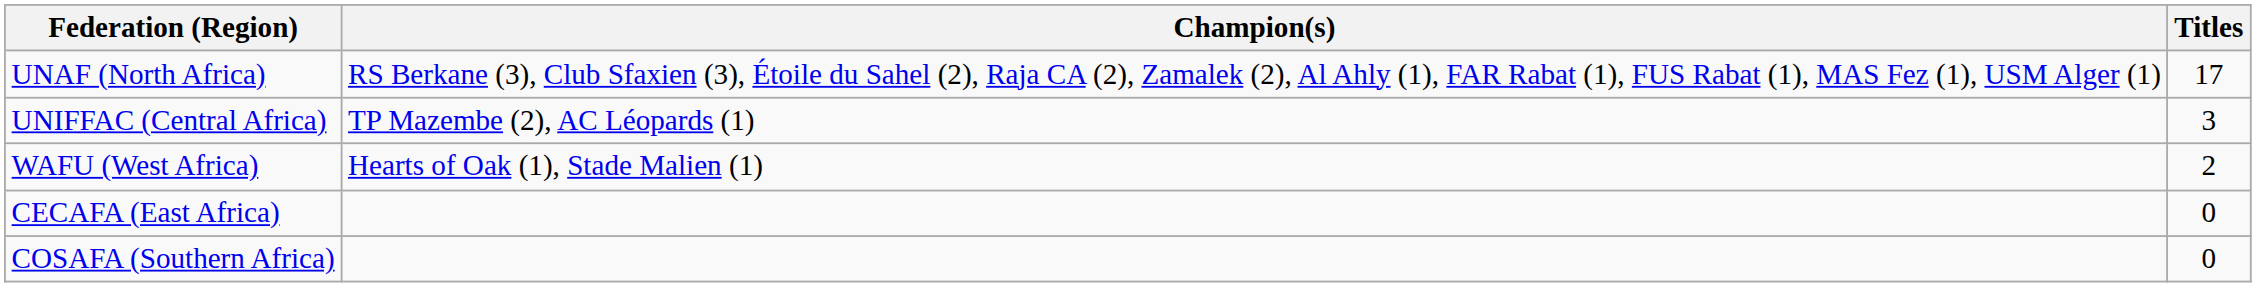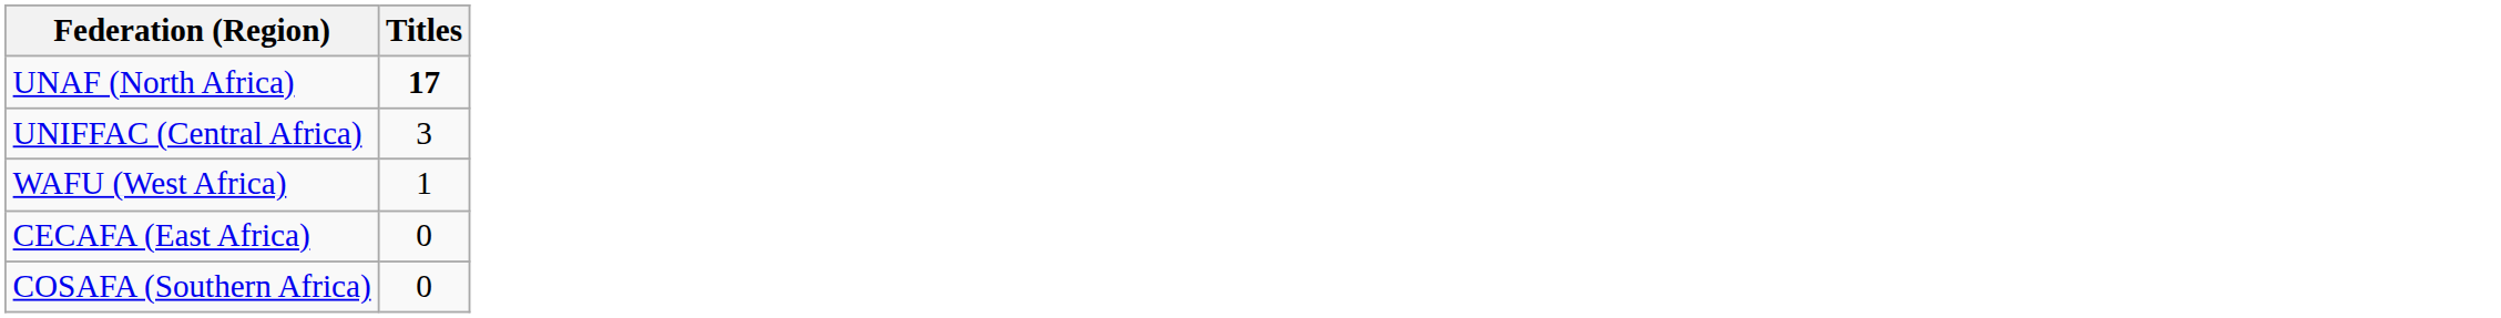- column: Champion(s) | RS Berkane (3), Club Sfaxien (3), Étoile du Sahel (2), Raja CA (2), Zamalek (2), Al Ahly (1), FAR Rabat (1), FUS Rabat (1), MAS Fez (1), USM Alger (1) | TP Mazembe (2), AC Léopards (1) | Hearts of Oak (1), Stade Malien (1)
UNAF (North Africa) | Titles: normal -> bold
WAFU (West Africa) | Titles: 2 -> 1
